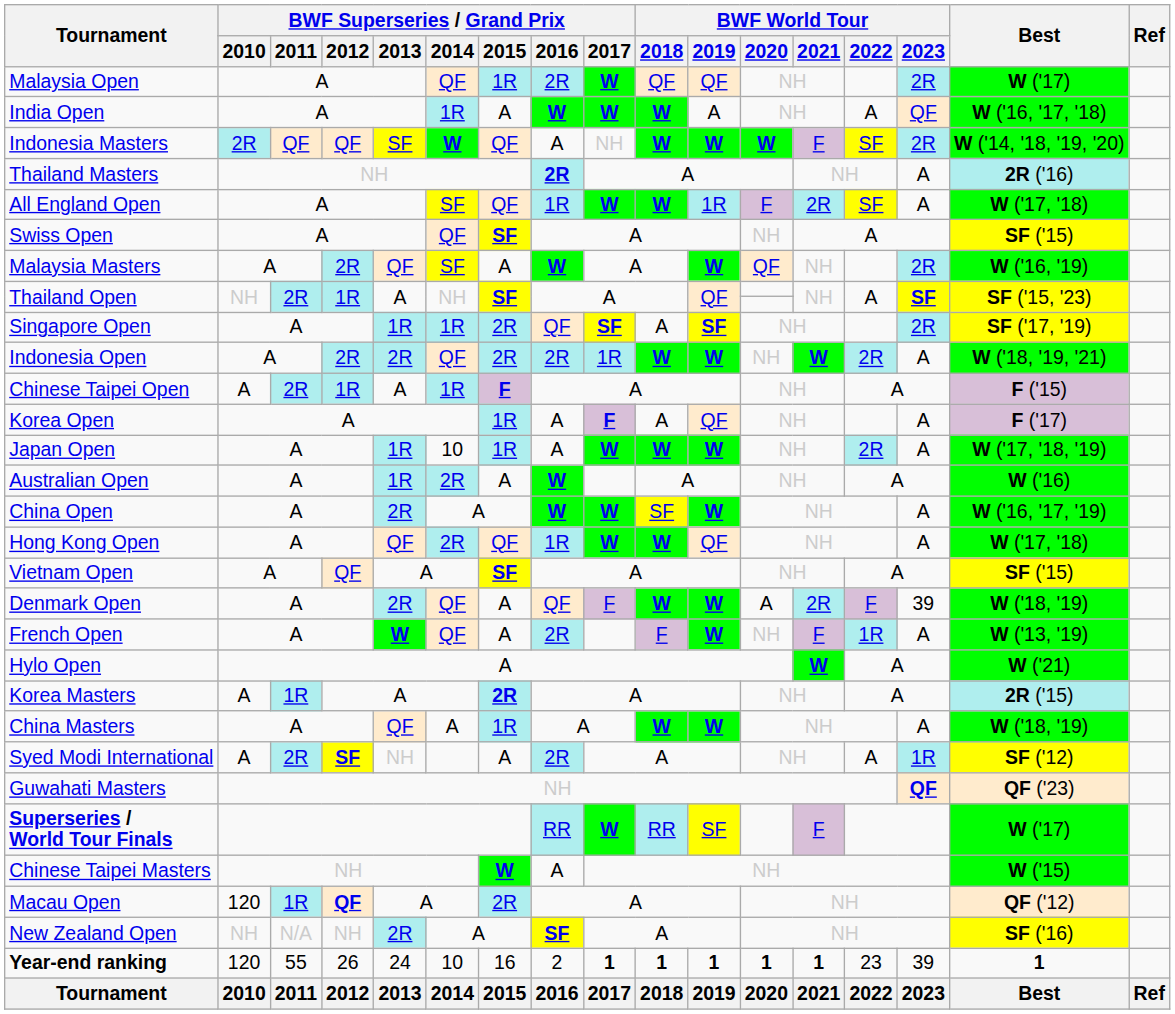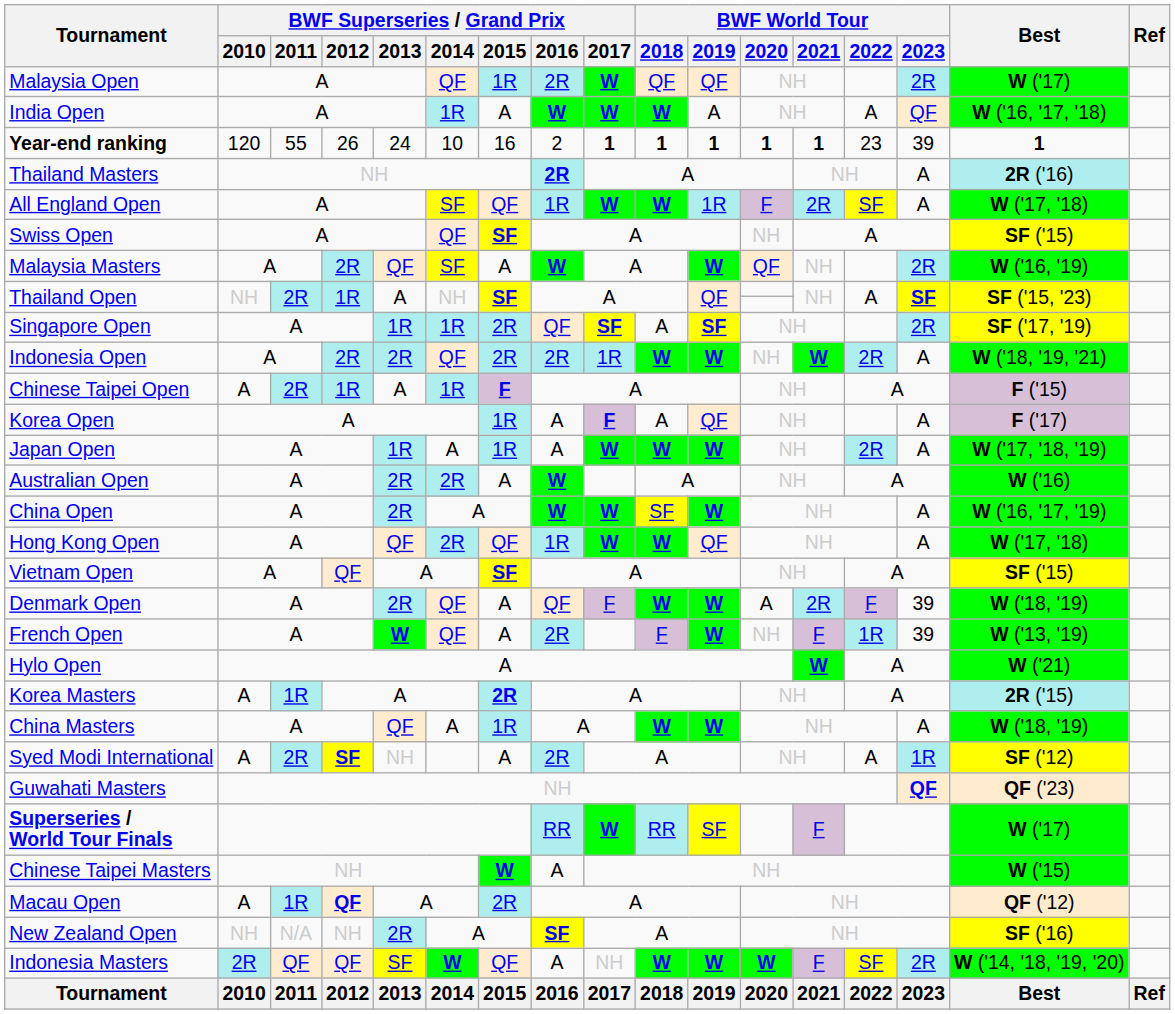rows swapped: Indonesia Masters <-> Year-end ranking
Japan Open | BWF Superseries / Grand Prix / 2014: 10 -> A
Australian Open | BWF Superseries / Grand Prix / 2013: 1R -> 2R
French Open | BWF World Tour / 2023: A -> 39
Macau Open | BWF Superseries / Grand Prix / 2010: 120 -> A
